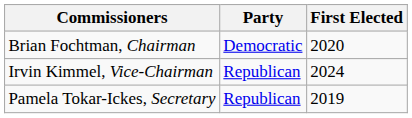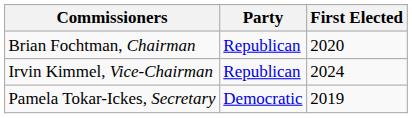Brian Fochtman, Chairman | Party: Democratic -> Republican
Pamela Tokar-Ickes, Secretary | Party: Republican -> Democratic
